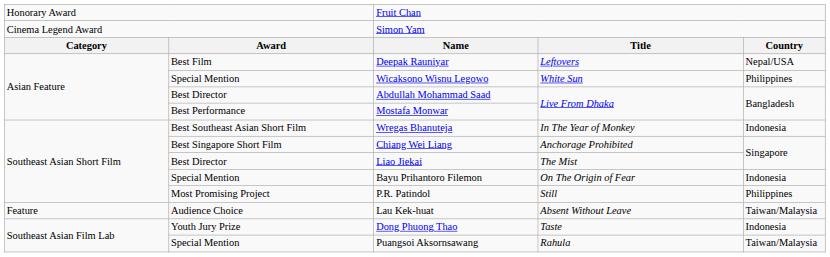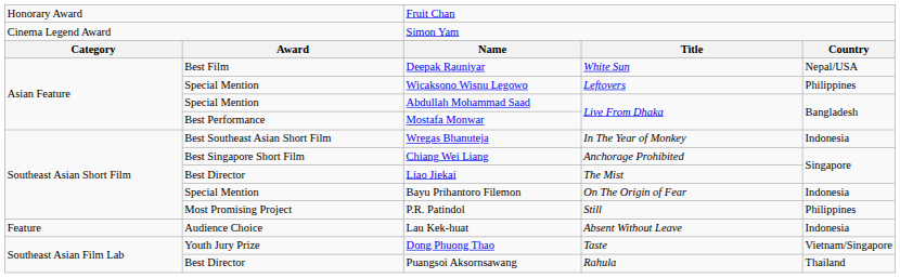Deepak Rauniyar | column 4: Leftovers -> White Sun
Wicaksono Wisnu Legowo | column 4: White Sun -> Leftovers
Abdullah Mohammad Saad | column 2: Best Director -> Special Mention
Lau Kek-huat | column 5: Taiwan/Malaysia -> Indonesia
Dong Phuong Thao | column 5: Indonesia -> Vietnam/Singapore
Puangsoi Aksornsawang | column 2: Special Mention -> Best Director
Puangsoi Aksornsawang | column 5: Taiwan/Malaysia -> Thailand
